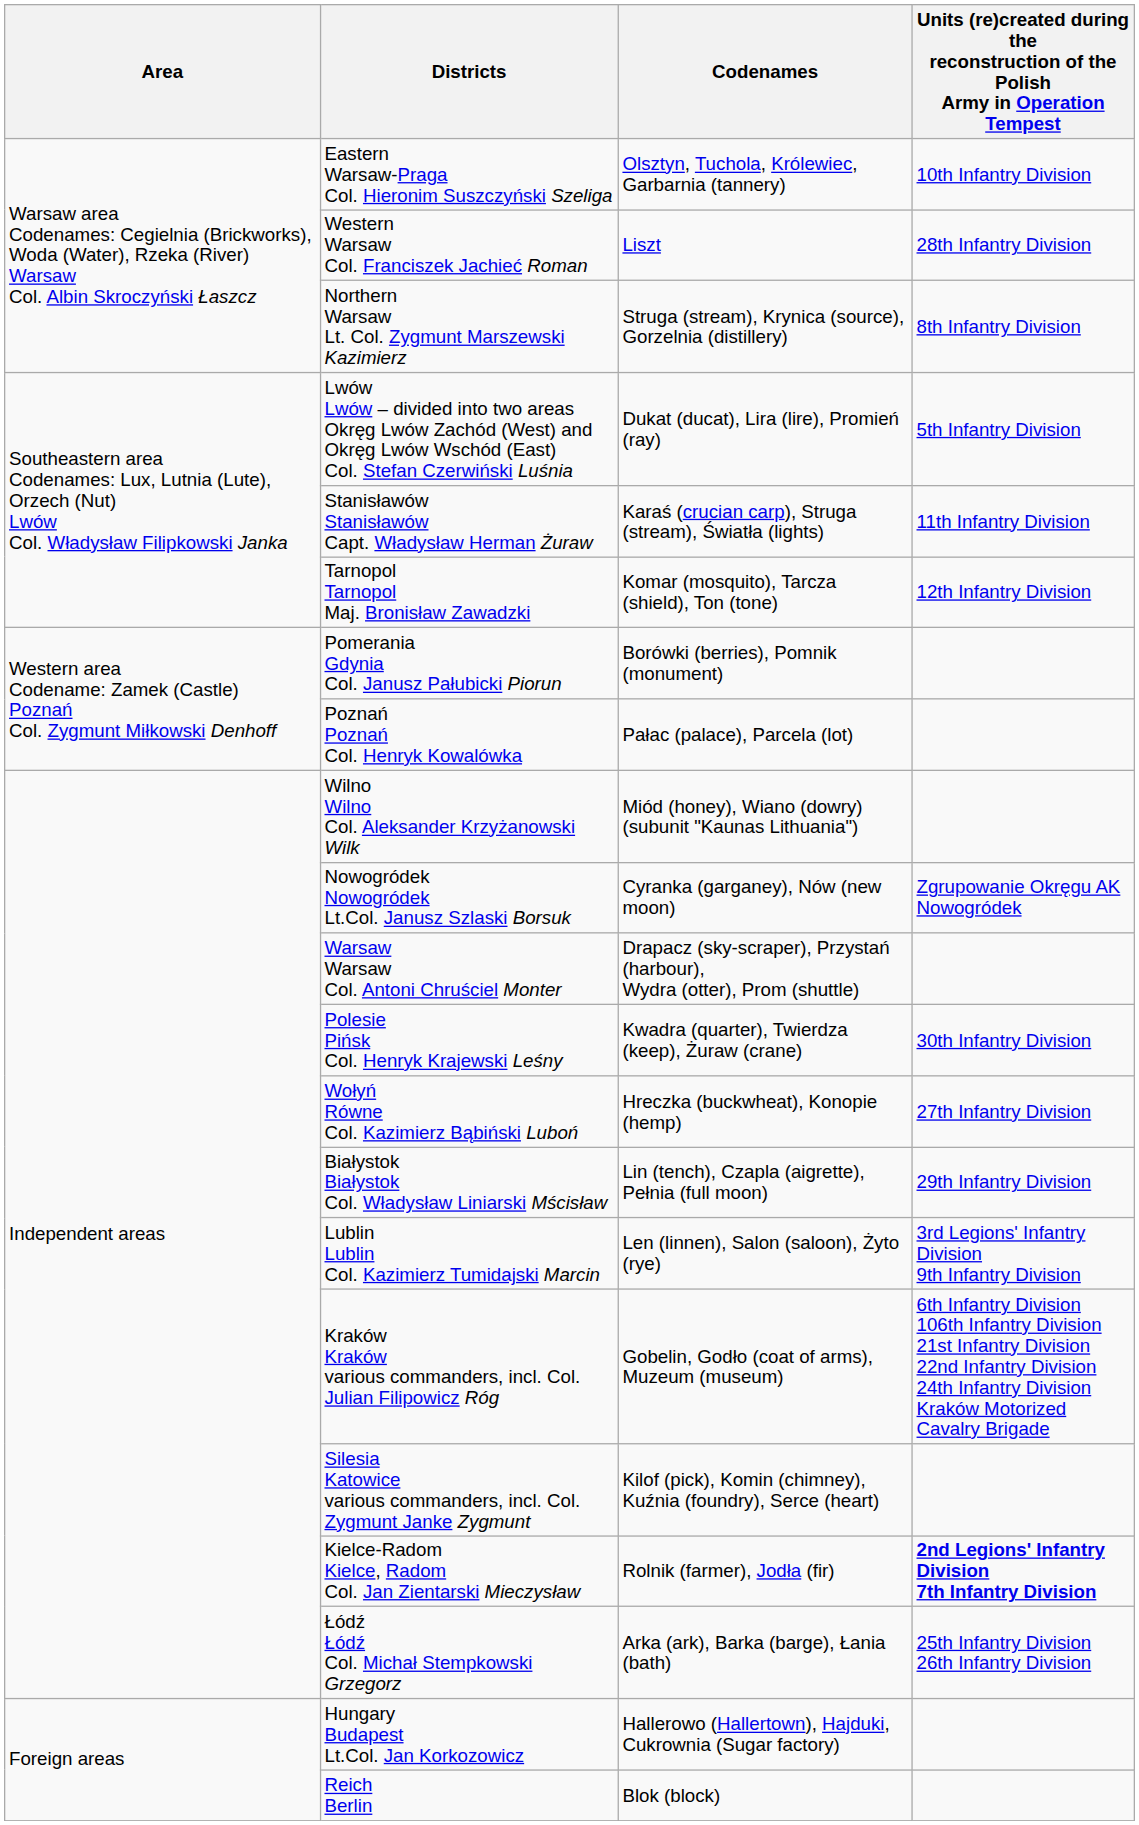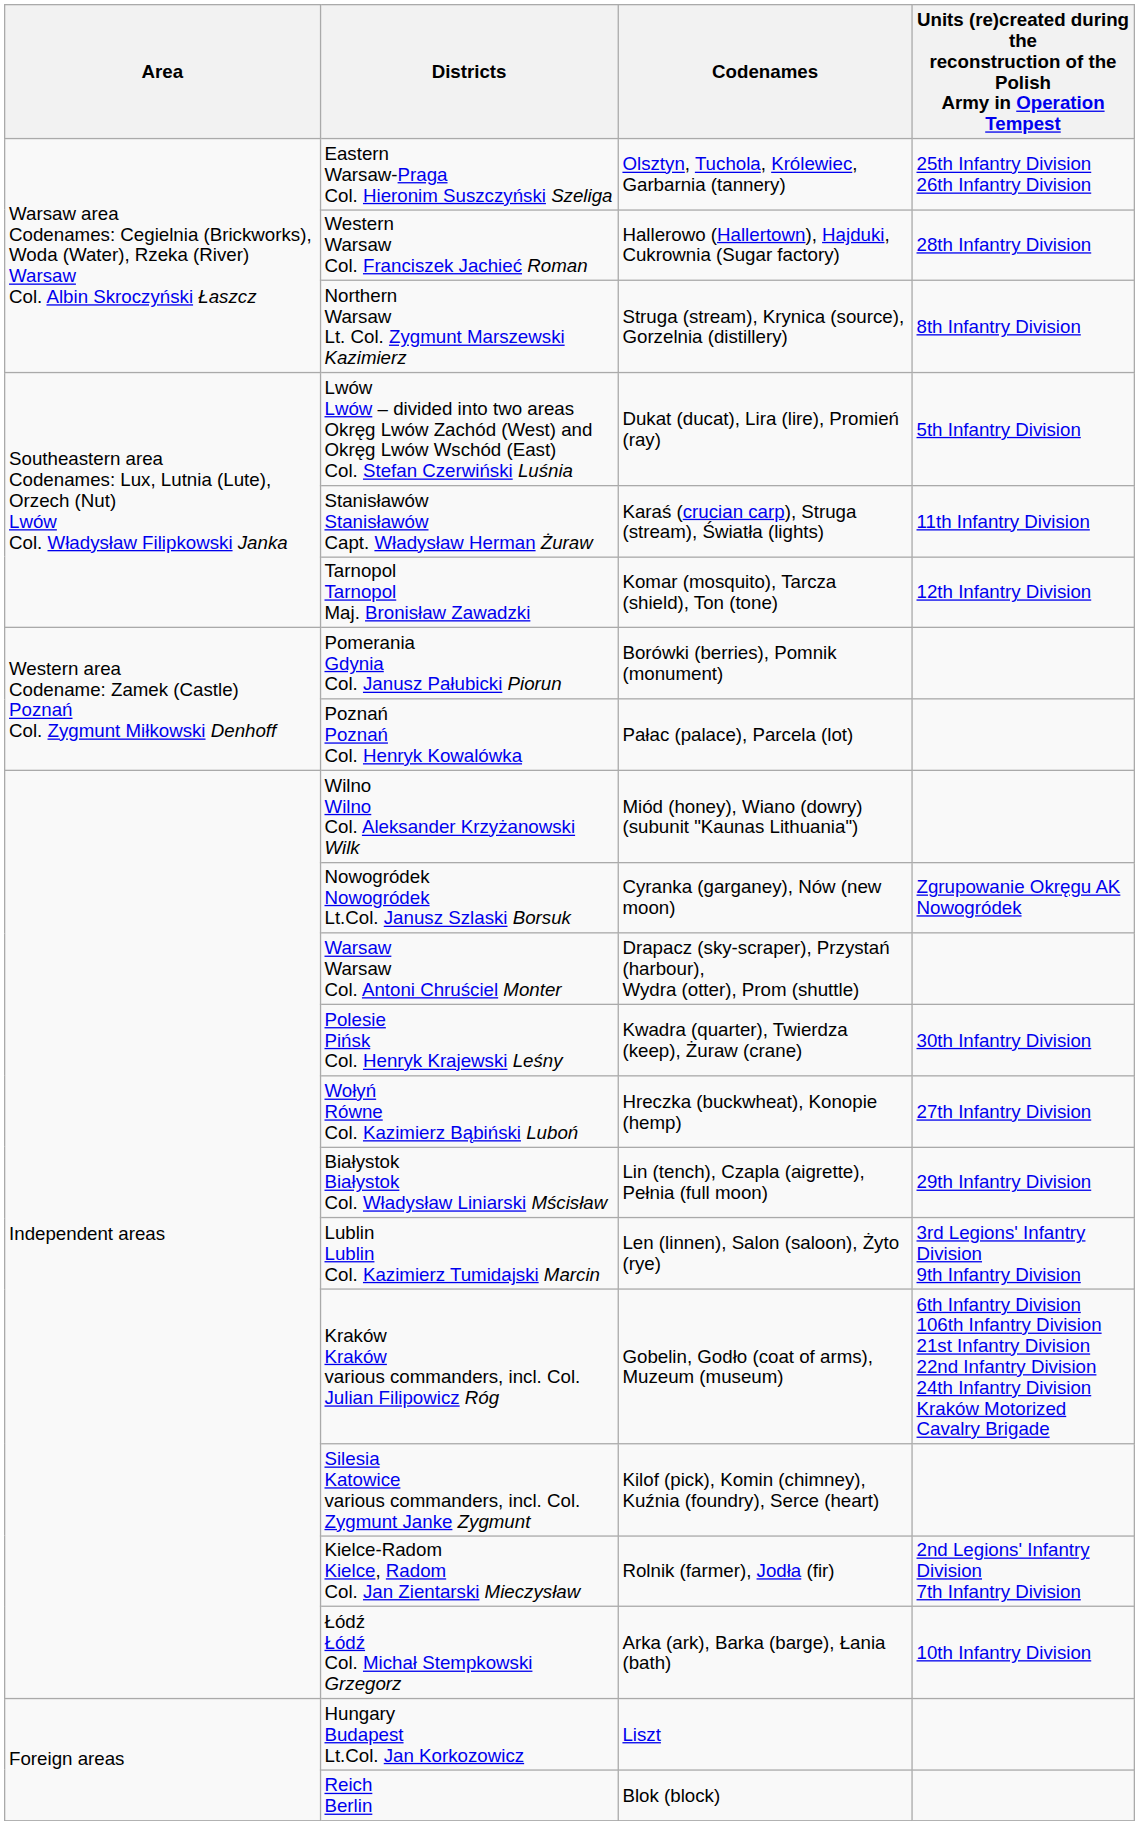Eastern Warsaw-Praga Col. Hieronim Suszczyński Szeliga | column 4: 10th Infantry Division -> 25th Infantry Division 26th Infantry Division
Western Warsaw Col. Franciszek Jachieć Roman | Codenames: Liszt -> Hallerowo (Hallertown), Hajduki, Cukrownia (Sugar factory)
Kielce-Radom Kielce, Radom Col. Jan Zientarski Mieczysław | column 4: bold -> normal
Łódź Łódź Col. Michał Stempkowski Grzegorz | column 4: 25th Infantry Division 26th Infantry Division -> 10th Infantry Division
Hungary Budapest Lt.Col. Jan Korkozowicz | Codenames: Hallerowo (Hallertown), Hajduki, Cukrownia (Sugar factory) -> Liszt
